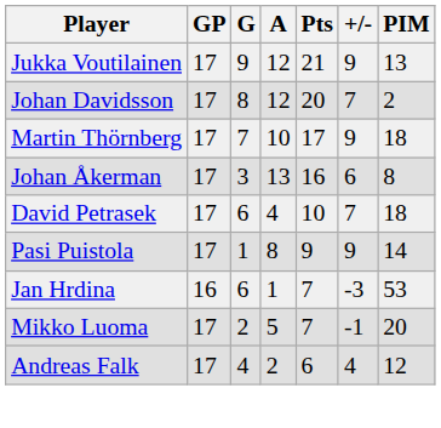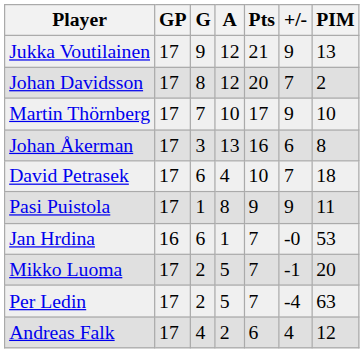Martin Thörnberg | PIM: 18 -> 10
Pasi Puistola | PIM: 14 -> 11
Jan Hrdina | +/-: -3 -> -0
+ row: Per Ledin | 17 | 2 | 5 | 7 | -4 | 63
